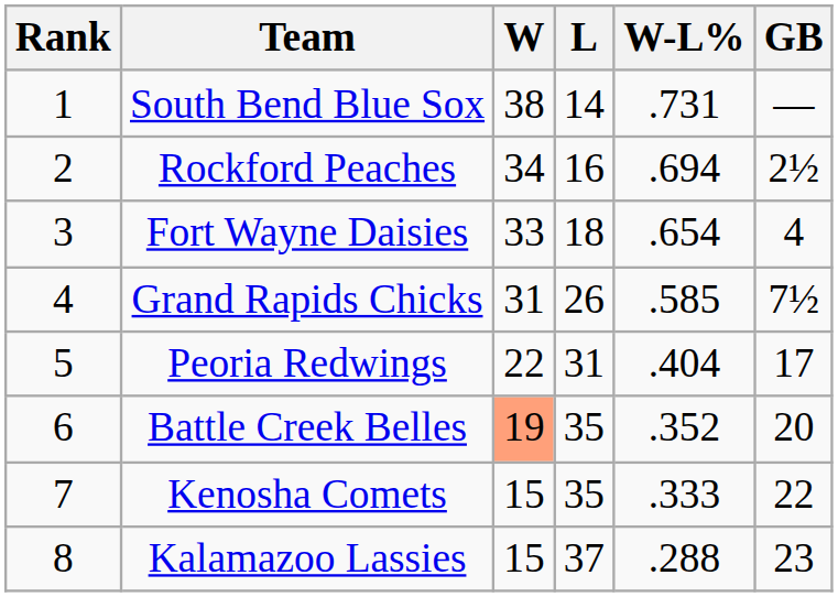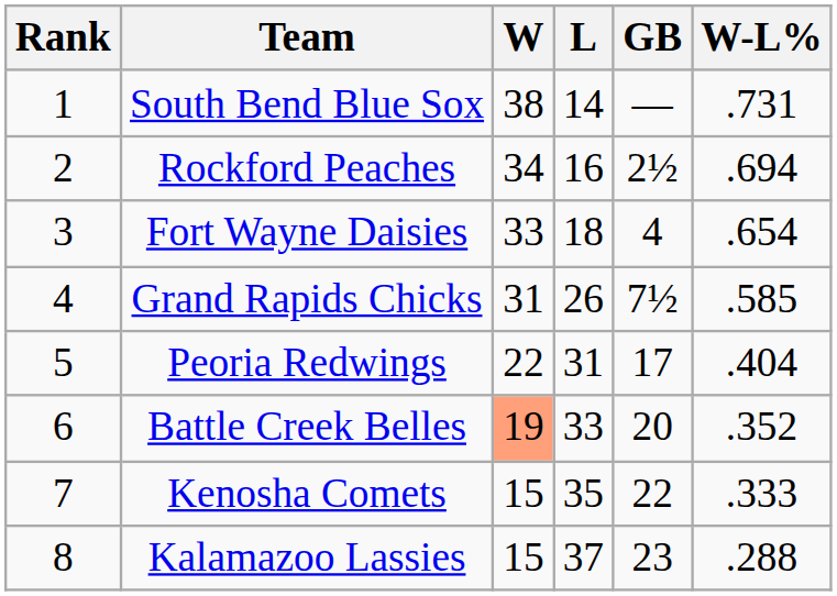columns swapped: W-L% <-> GB
Battle Creek Belles | L: 35 -> 33
